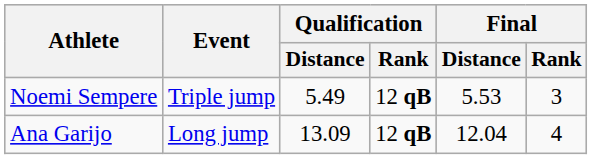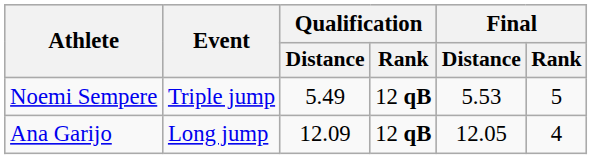Noemi Sempere | Final / Rank: 3 -> 5
Ana Garijo | Qualification / Distance: 13.09 -> 12.09
Ana Garijo | Final / Distance: 12.04 -> 12.05
